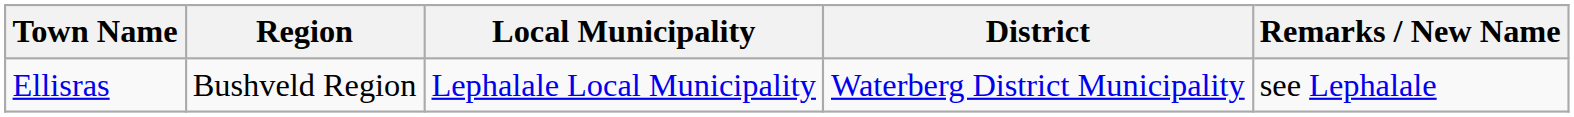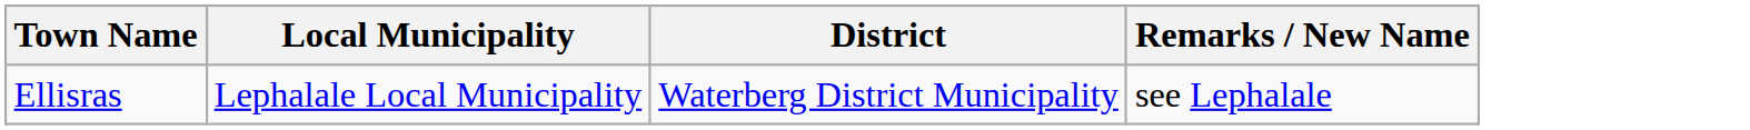- column: Region | Bushveld Region
